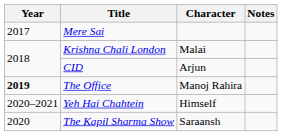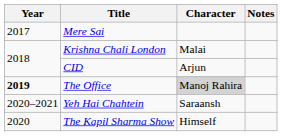The Office | Character: no background -> lightgrey background
Yeh Hai Chahtein | Character: Himself -> Saraansh
The Kapil Sharma Show | Character: Saraansh -> Himself
